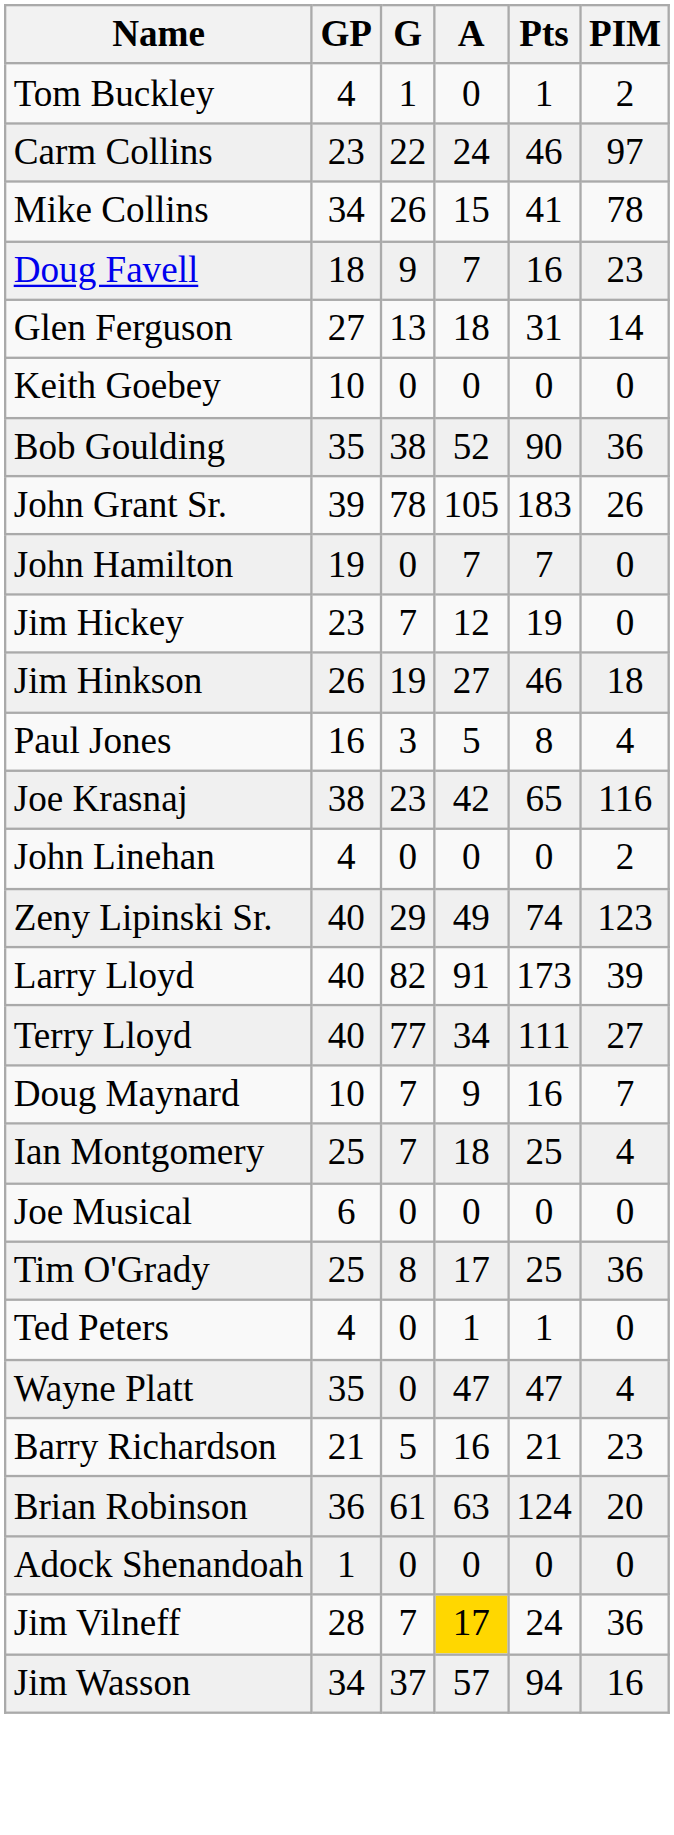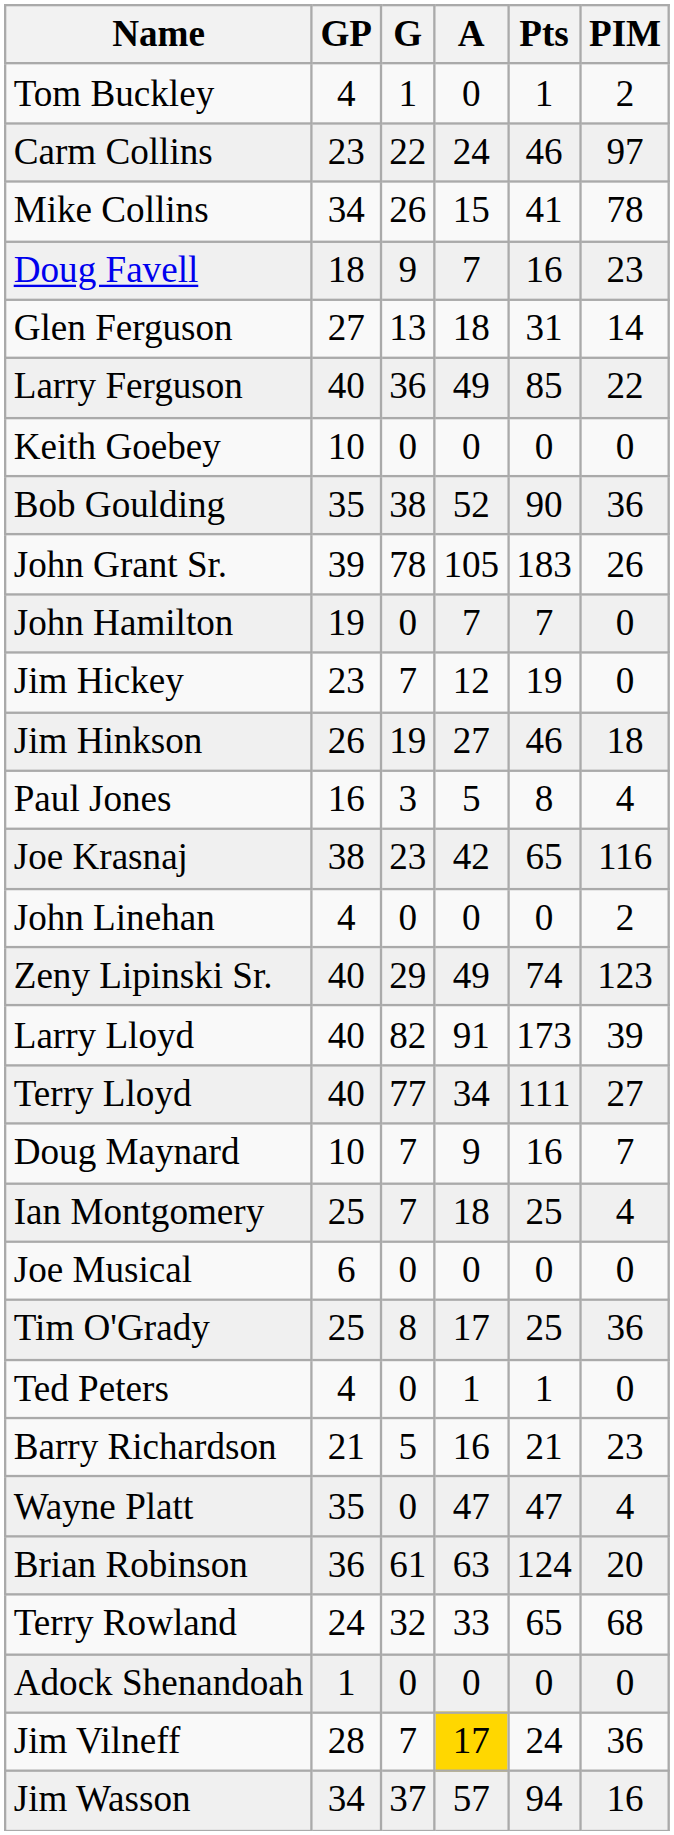+ row: Larry Ferguson | 40 | 36 | 49 | 85 | 22
rows swapped: Wayne Platt <-> Barry Richardson
+ row: Terry Rowland | 24 | 32 | 33 | 65 | 68
